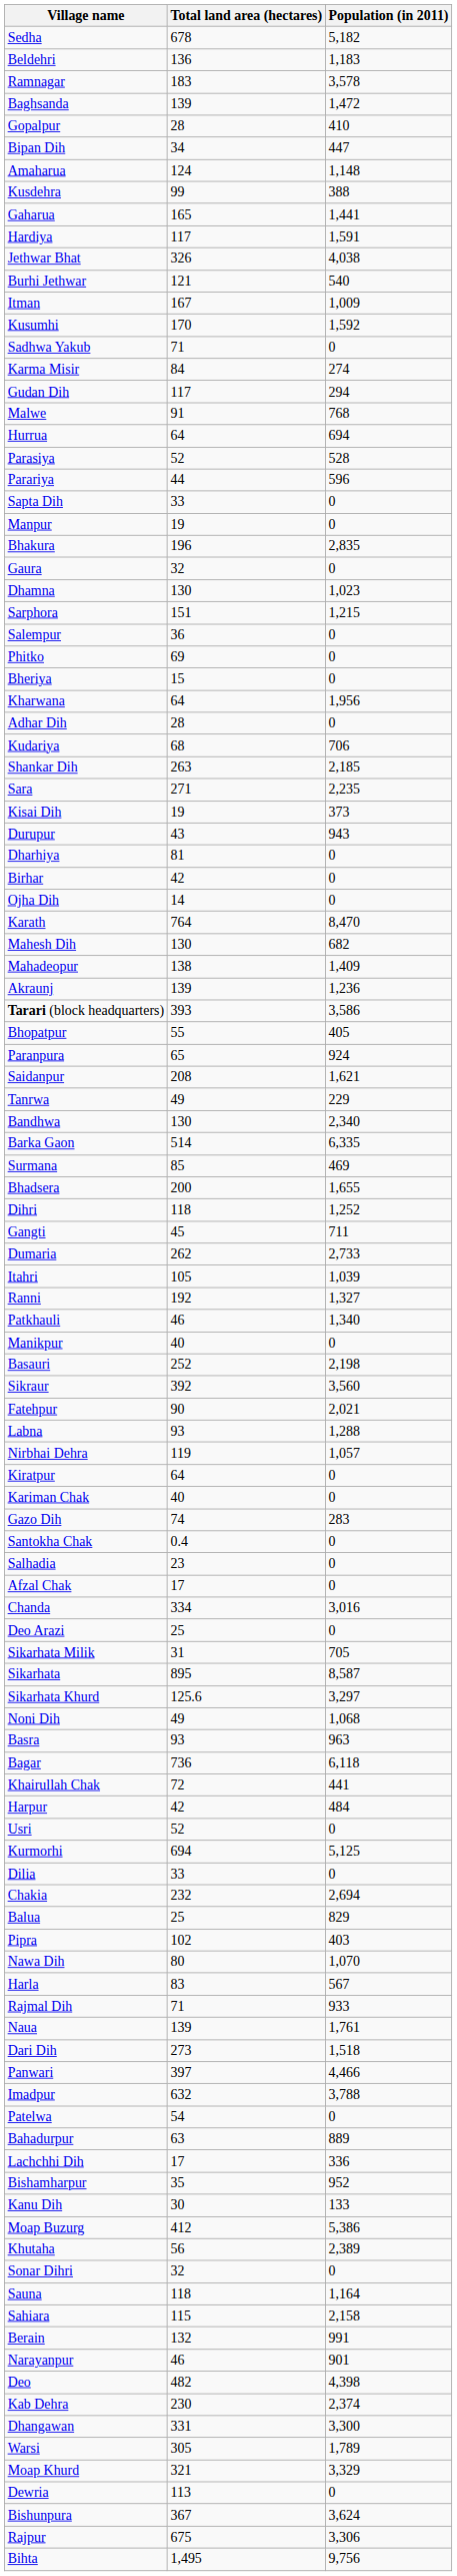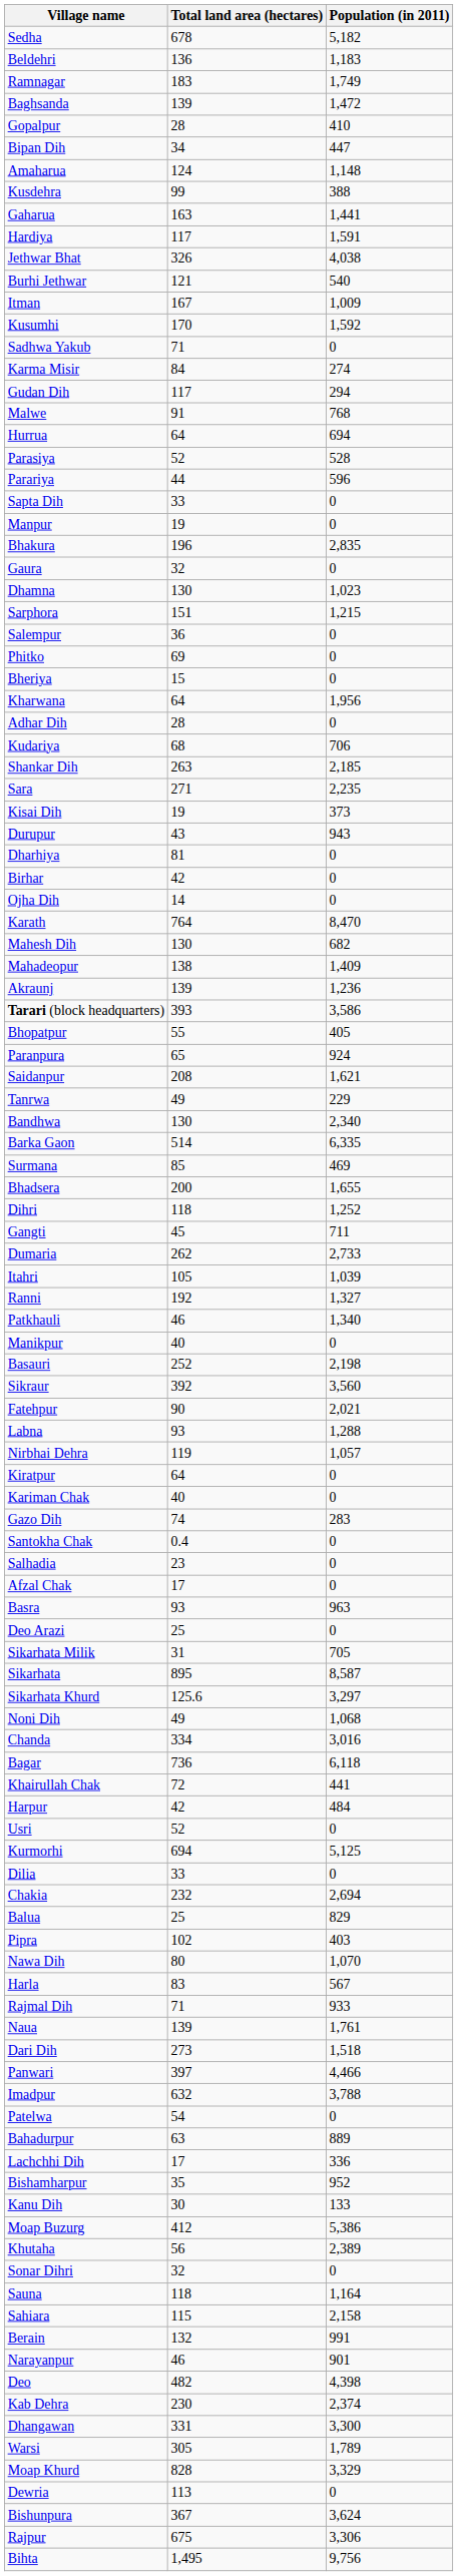Ramnagar | Population (in 2011): 3,578 -> 1,749
Gaharua | Total land area (hectares): 165 -> 163
rows swapped: Chanda <-> Basra
Moap Khurd | Total land area (hectares): 321 -> 828
